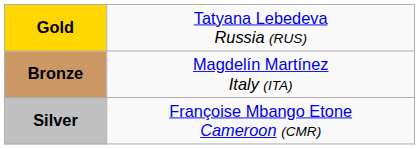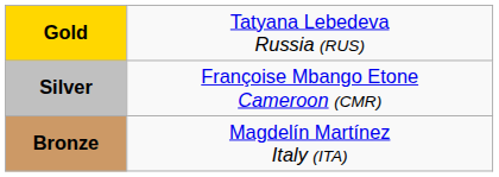rows swapped: Silver <-> Bronze
